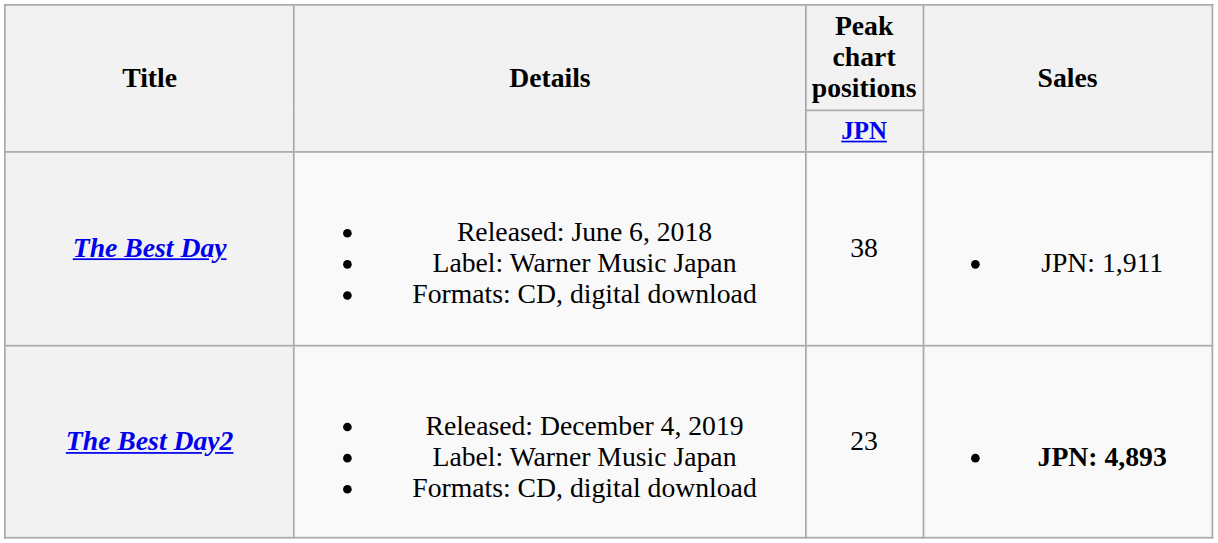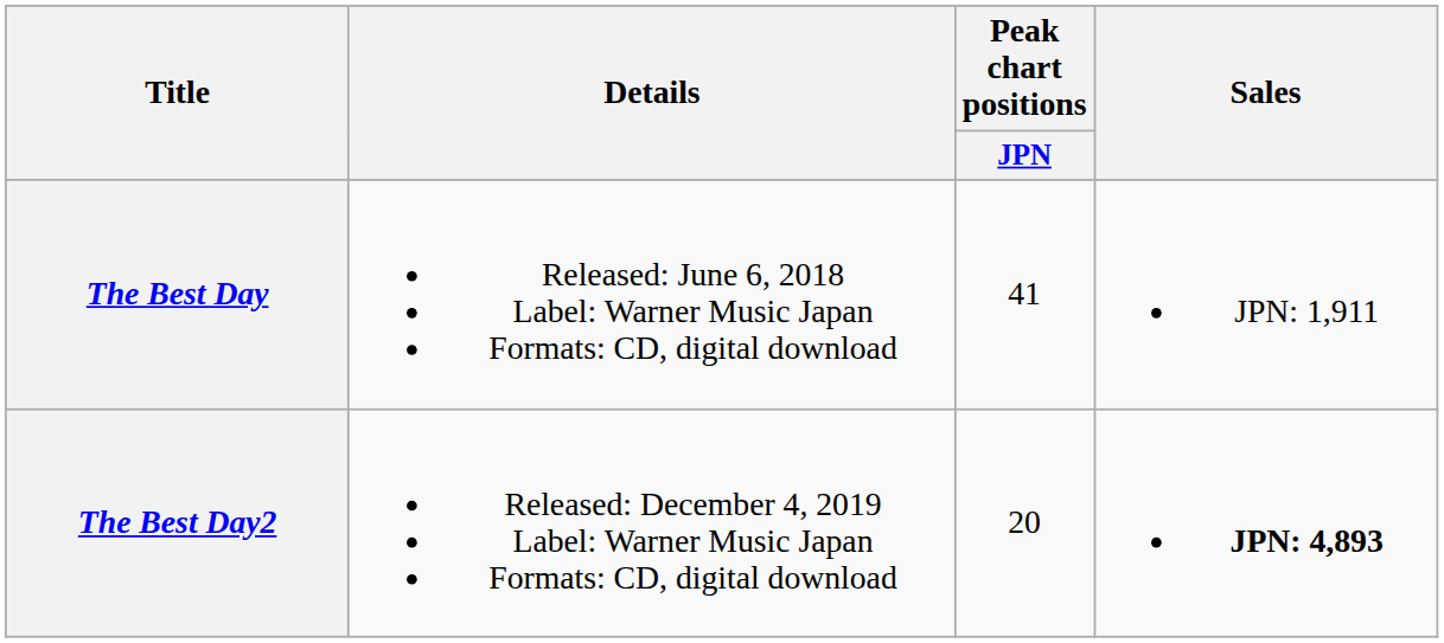The Best Day | Peak chart positions / JPN: 38 -> 41
The Best Day2 | Peak chart positions / JPN: 23 -> 20
